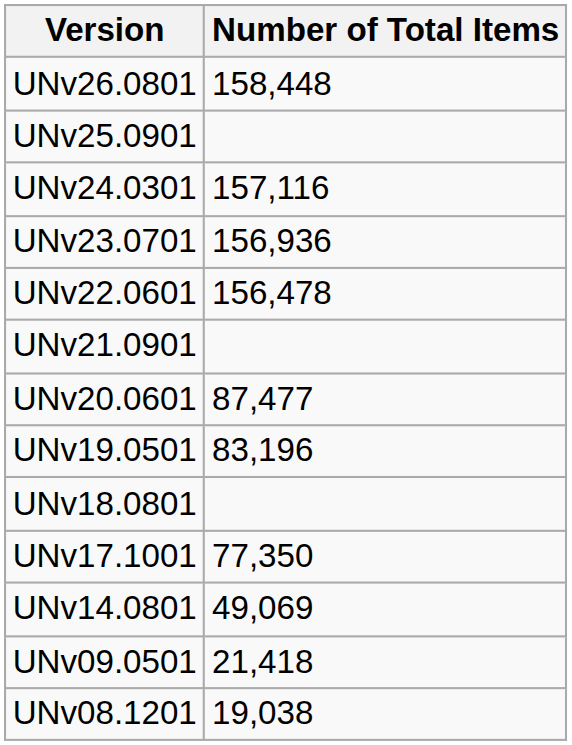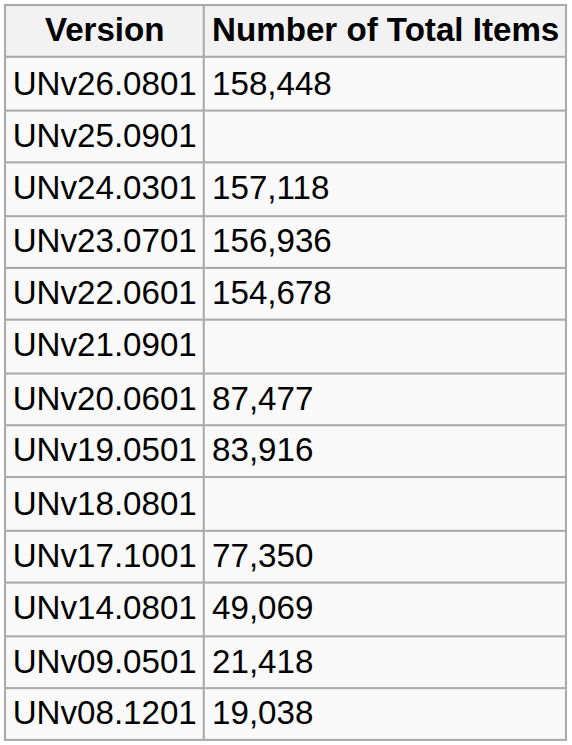UNv24.0301 | Number of Total Items: 157,116 -> 157,118
UNv22.0601 | Number of Total Items: 156,478 -> 154,678
UNv19.0501 | Number of Total Items: 83,196 -> 83,916
